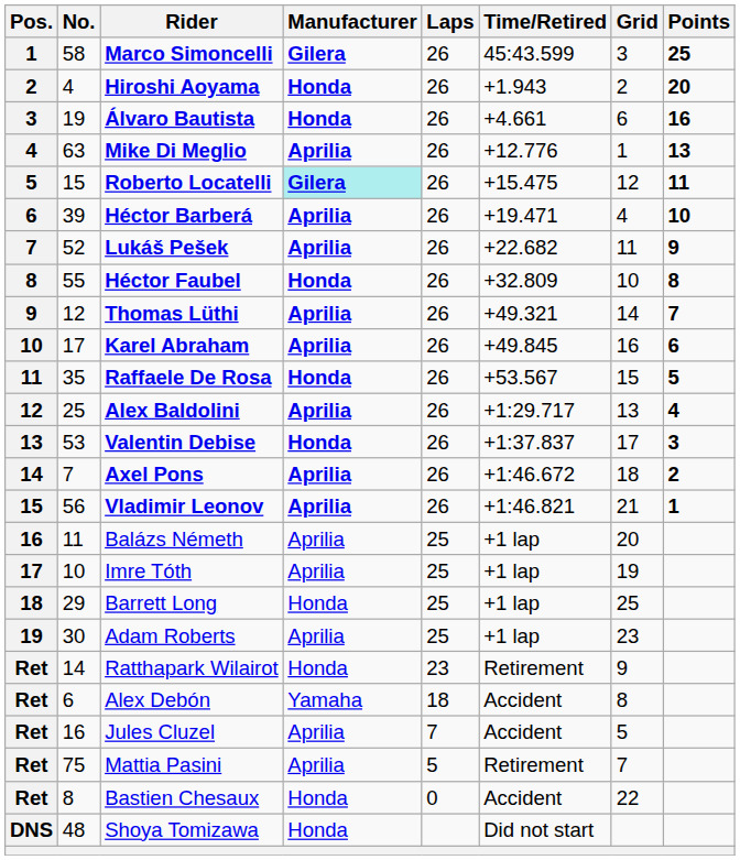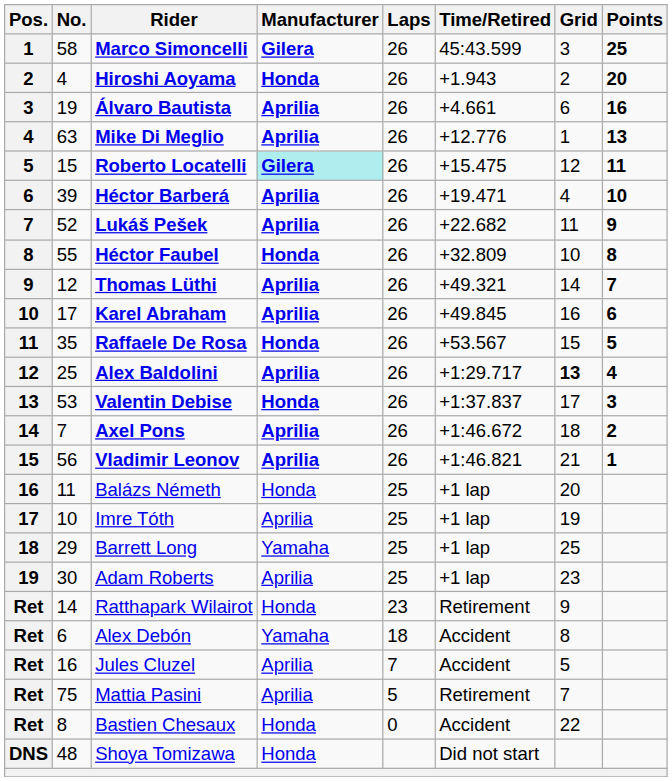Álvaro Bautista | Manufacturer: Honda -> Aprilia
Alex Baldolini | Grid: normal -> bold
Balázs Németh | Manufacturer: Aprilia -> Honda
Barrett Long | Manufacturer: Honda -> Yamaha
